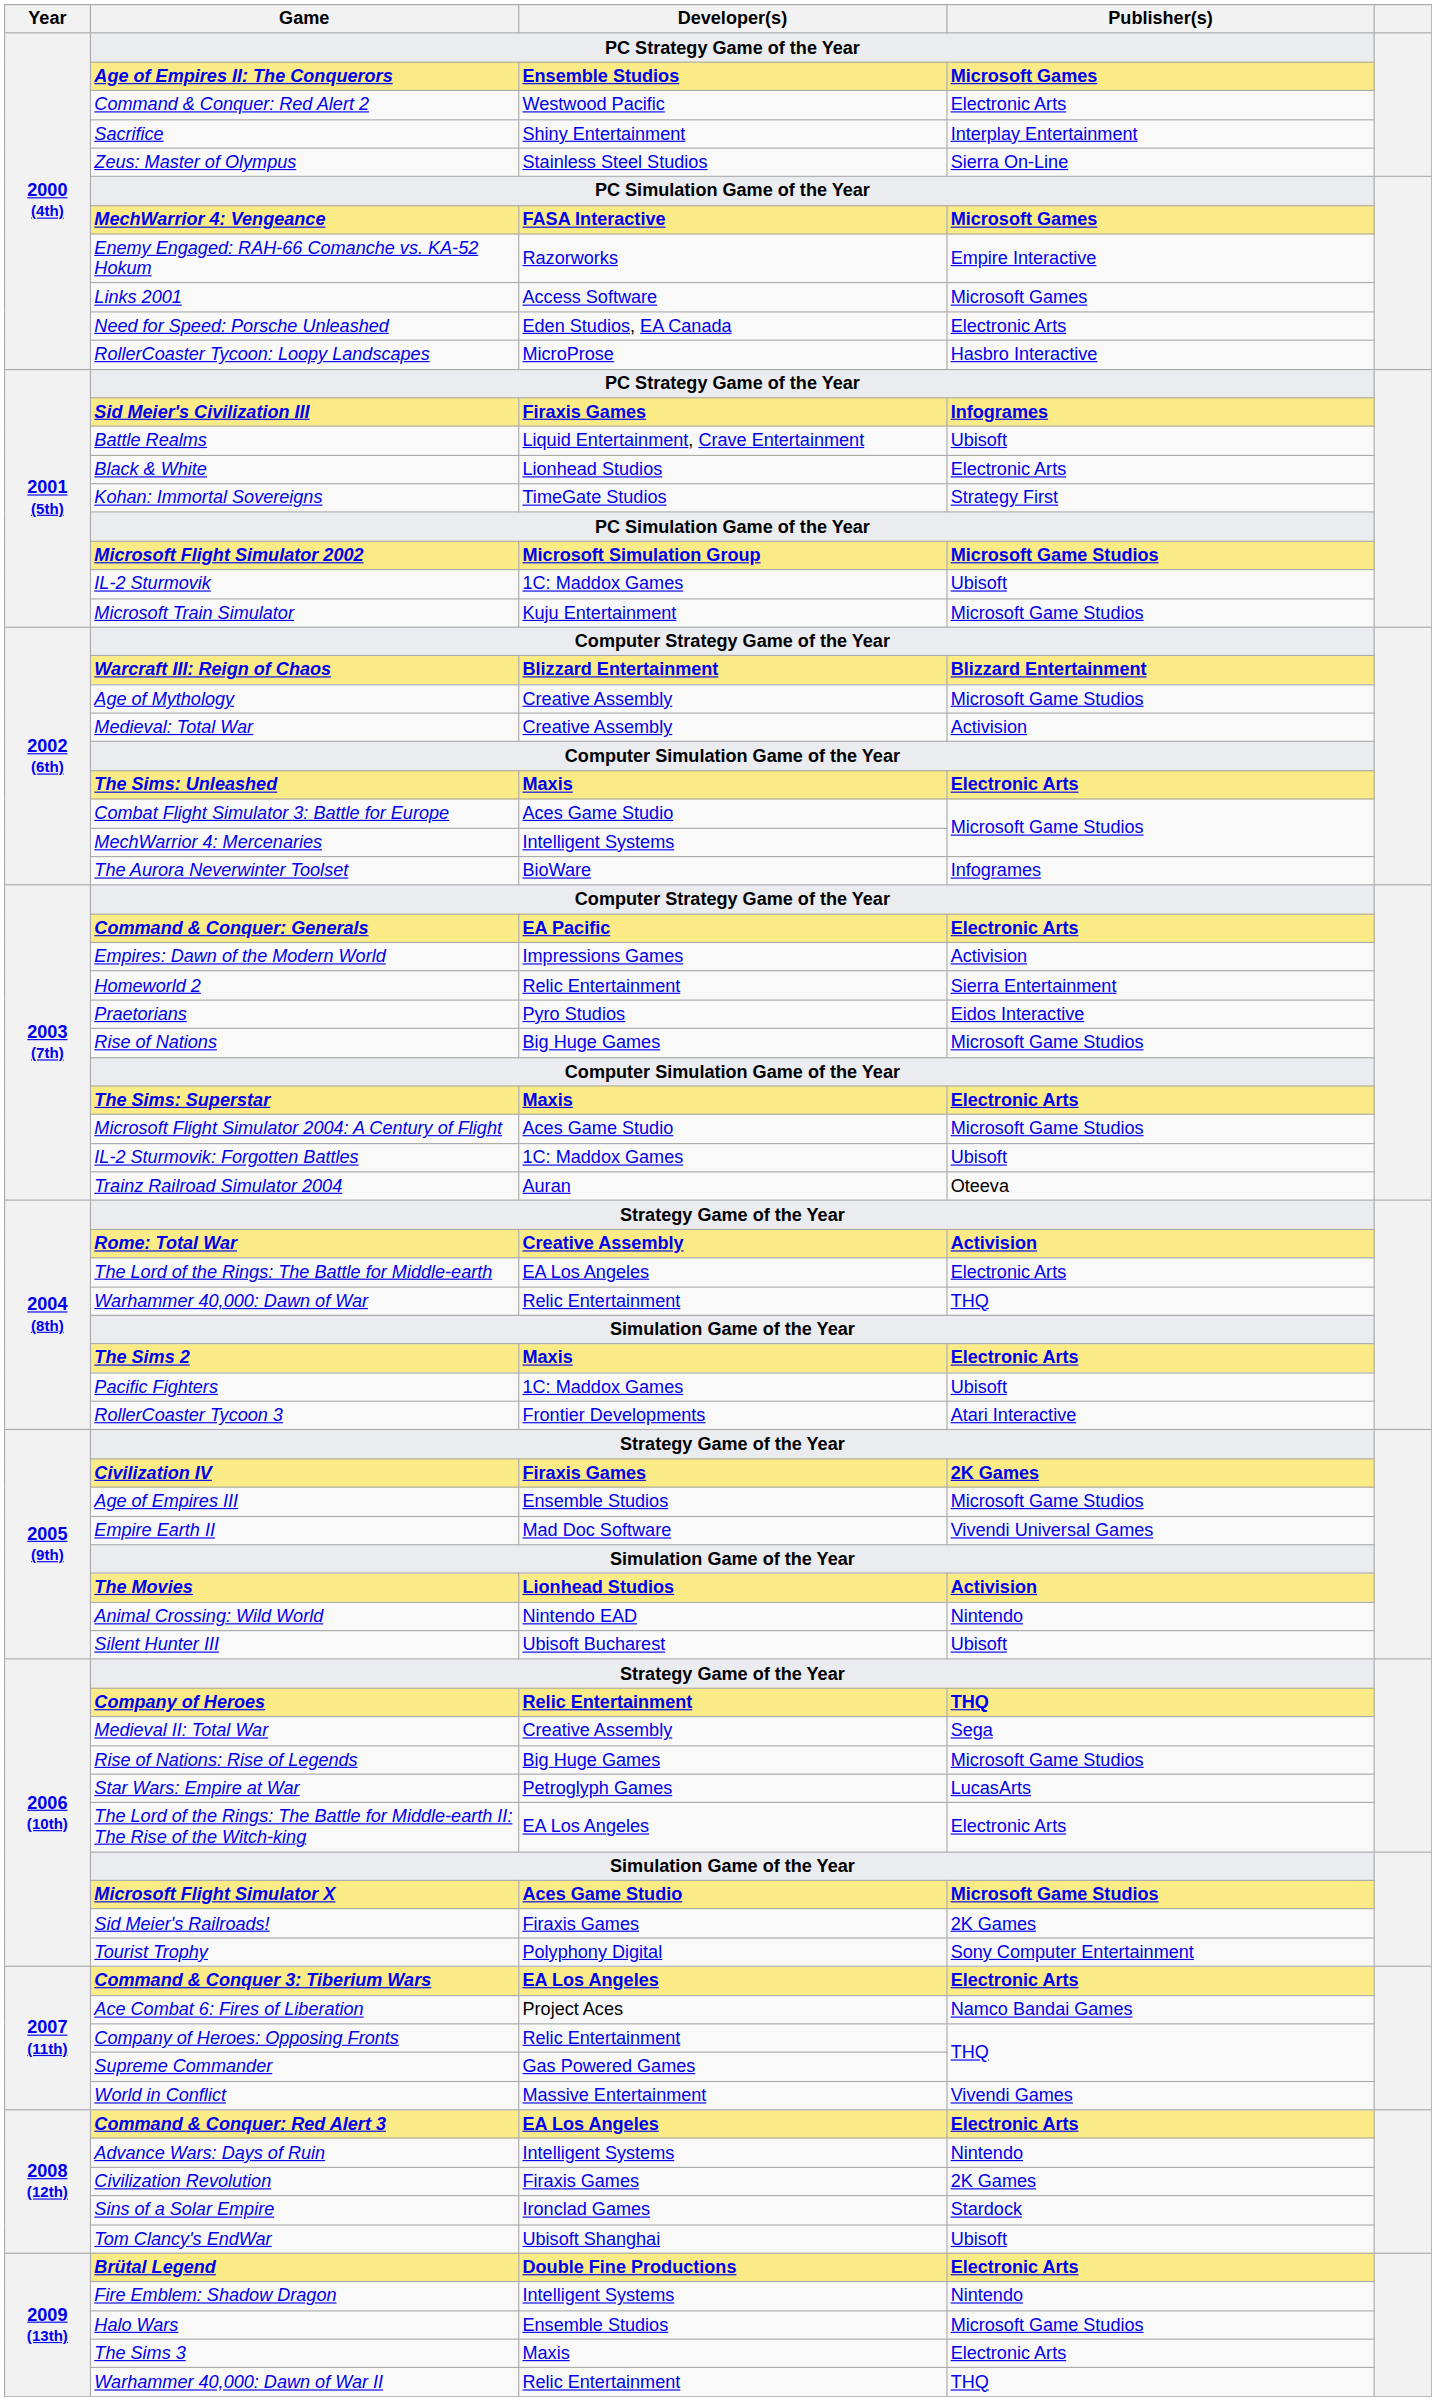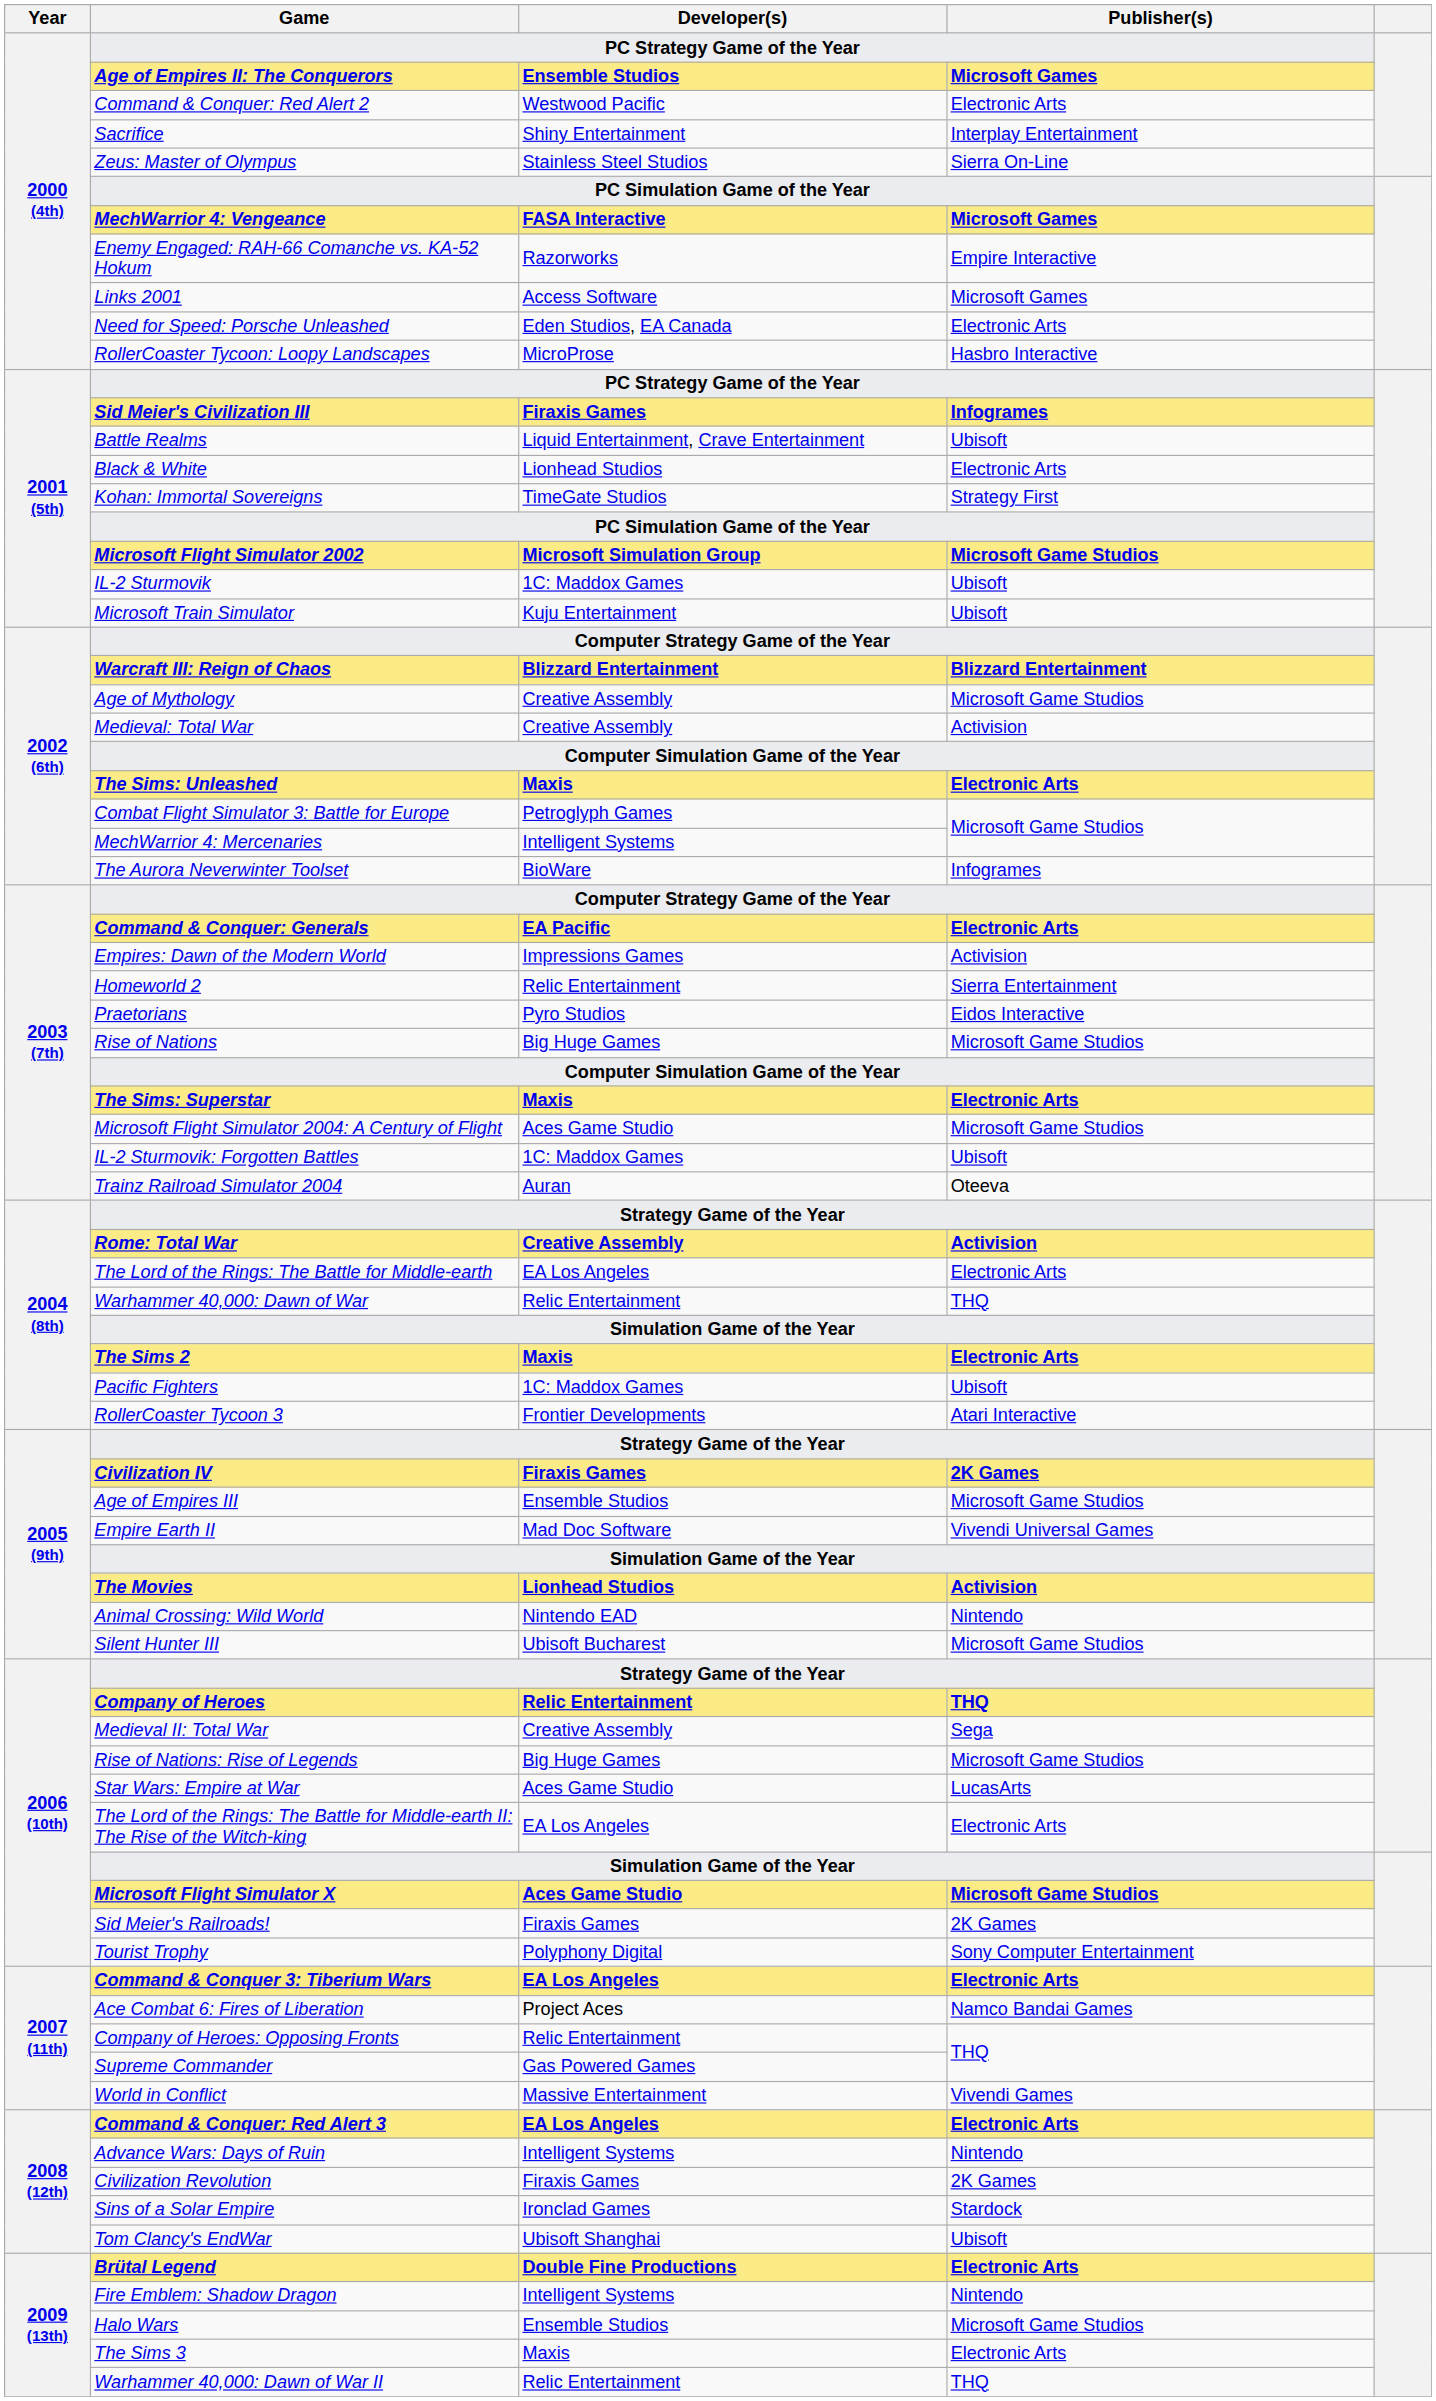Microsoft Train Simulator | Publisher(s): Microsoft Game Studios -> Ubisoft
Combat Flight Simulator 3: Battle for Europe | Developer(s): Aces Game Studio -> Petroglyph Games
Silent Hunter III | Publisher(s): Ubisoft -> Microsoft Game Studios
Star Wars: Empire at War | Developer(s): Petroglyph Games -> Aces Game Studio
